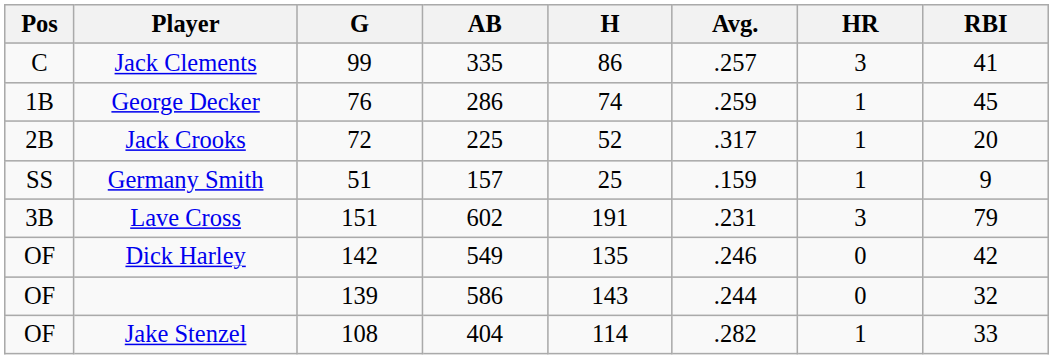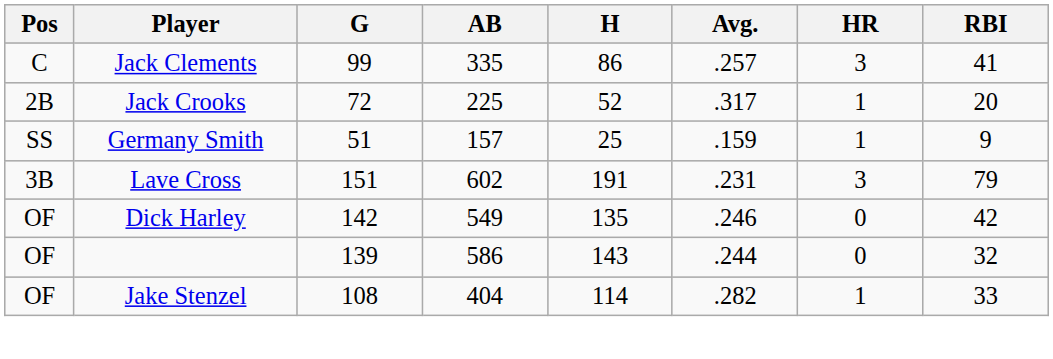- row: 1B | George Decker | 76 | 286 | 74 | .259 | 1 | 45
